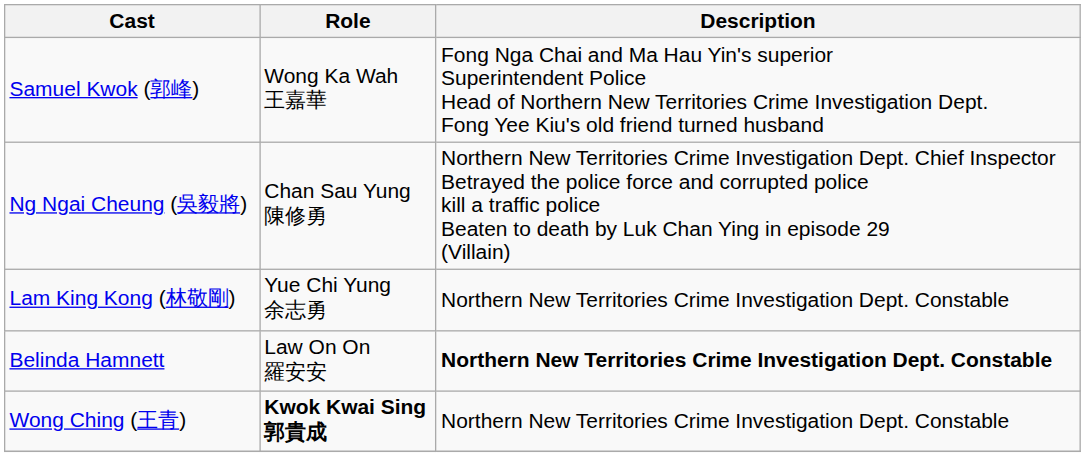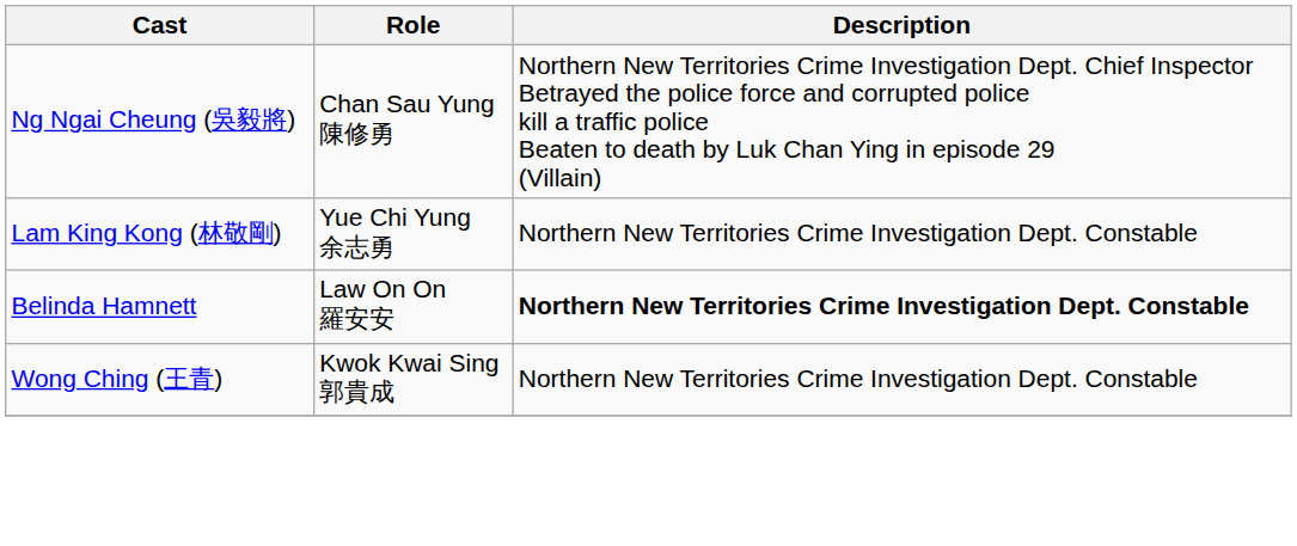- row: Samuel Kwok (郭峰) | Wong Ka Wah 王嘉華 | Fong Nga Chai and Ma Hau Yin's superior Superintendent Police Head of Northern New Territories Crime Investigation Dept. Fong Yee Kiu's old friend turned husband
Wong Ching (王青) | Role: bold -> normal
